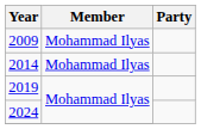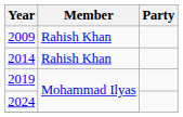2009 | Member: Mohammad Ilyas -> Rahish Khan
2014 | Member: Mohammad Ilyas -> Rahish Khan
